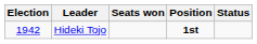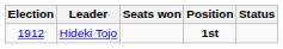Hideki Tojo | Election: 1942 -> 1912
